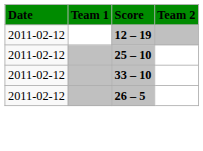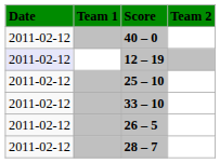+ row: 2011-02-12 | 40 – 0
12 – 19 | Date: no background -> lavender background
+ row: 2011-02-12 | 28 – 7
